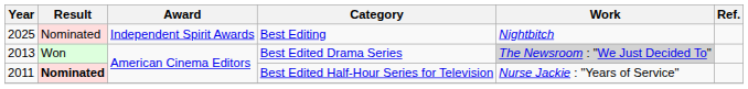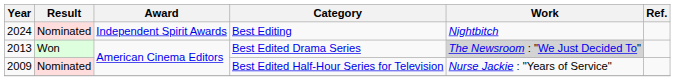Best Editing | Year: 2025 -> 2024
Best Edited Half-Hour Series for Television | Year: 2011 -> 2009
Best Edited Half-Hour Series for Television | Result: bold -> normal
